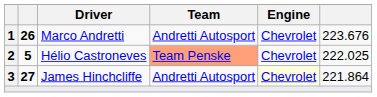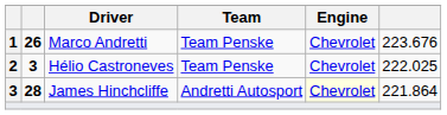Marco Andretti | Team: Andretti Autosport -> Team Penske
Hélio Castroneves | column 2: 5 -> 3
Hélio Castroneves | Team: lightsalmon background -> no background
James Hinchcliffe | column 2: 27 -> 28
